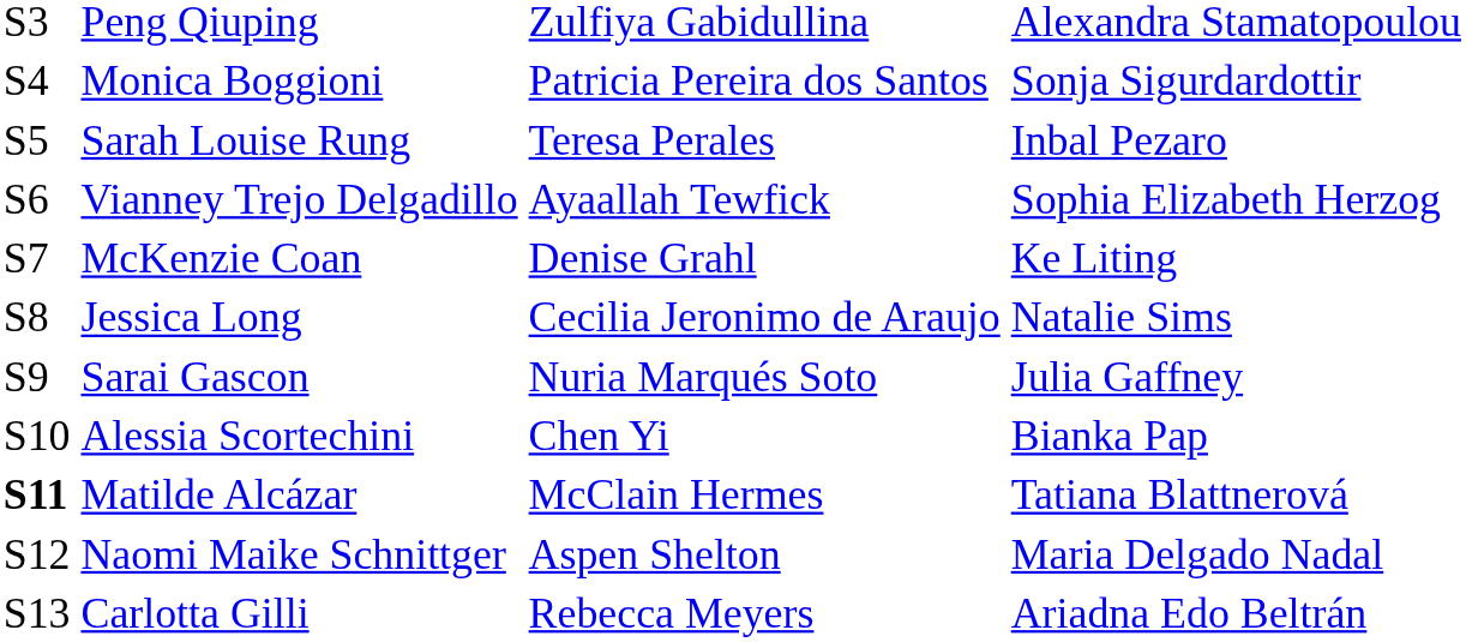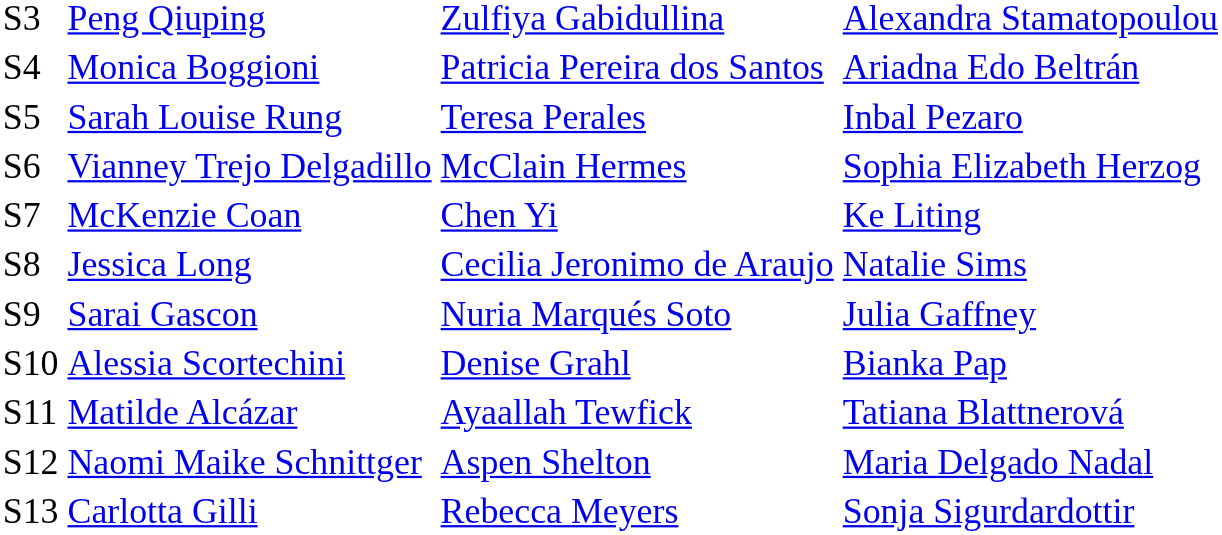Monica Boggioni | column 4: Sonja Sigurdardottir -> Ariadna Edo Beltrán
Vianney Trejo Delgadillo | column 3: Ayaallah Tewfick -> McClain Hermes
McKenzie Coan | column 3: Denise Grahl -> Chen Yi
Alessia Scortechini | column 3: Chen Yi -> Denise Grahl
Matilde Alcázar | column 1: bold -> normal
Matilde Alcázar | column 3: McClain Hermes -> Ayaallah Tewfick
Carlotta Gilli | column 4: Ariadna Edo Beltrán -> Sonja Sigurdardottir
